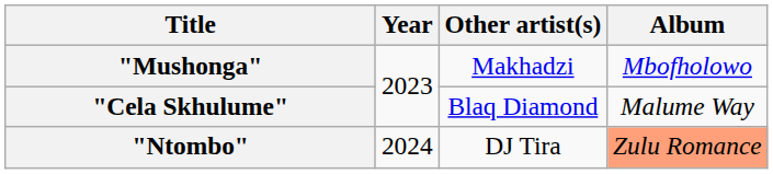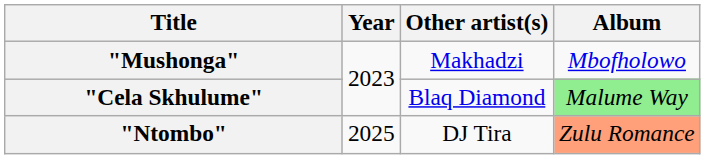"Cela Skhulume" | Album: no background -> lightgreen background
"Ntombo" | Year: 2024 -> 2025
